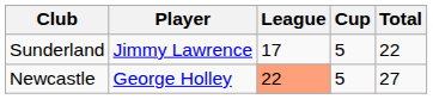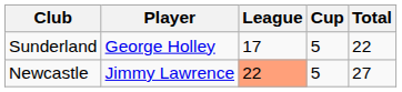Sunderland | Player: Jimmy Lawrence -> George Holley
Newcastle | Player: George Holley -> Jimmy Lawrence
